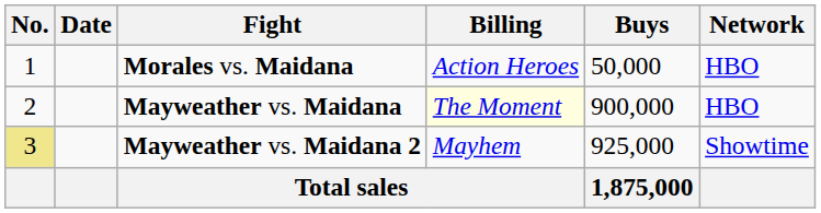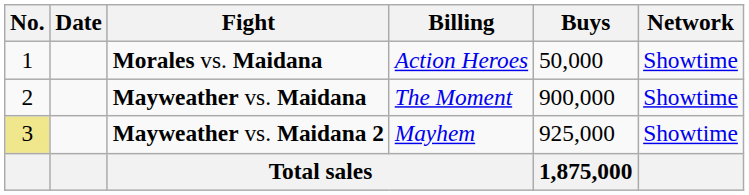Morales vs. Maidana | Network: HBO -> Showtime
Mayweather vs. Maidana | Billing: lightyellow background -> no background
Mayweather vs. Maidana | Network: HBO -> Showtime
